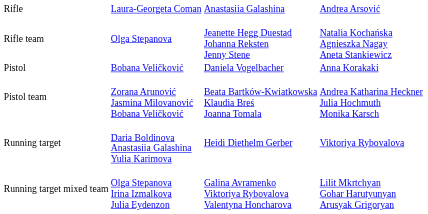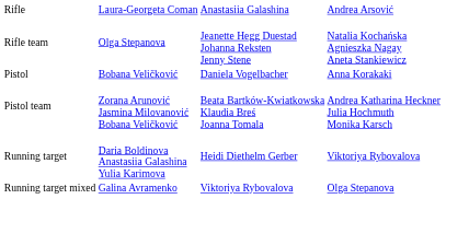+ row: Running target mixed | Galina Avramenko | Viktoriya Rybovalova | Olga Stepanova
- row: Running target mixed team | Olga Stepanova Irina Izmalkova Julia Eydenzon | Galina Avramenko Viktoriya Rybovalova Valentyna Honcharova | Lilit Mkrtchyan Gohar Harutyunyan Arusyak Grigoryan
